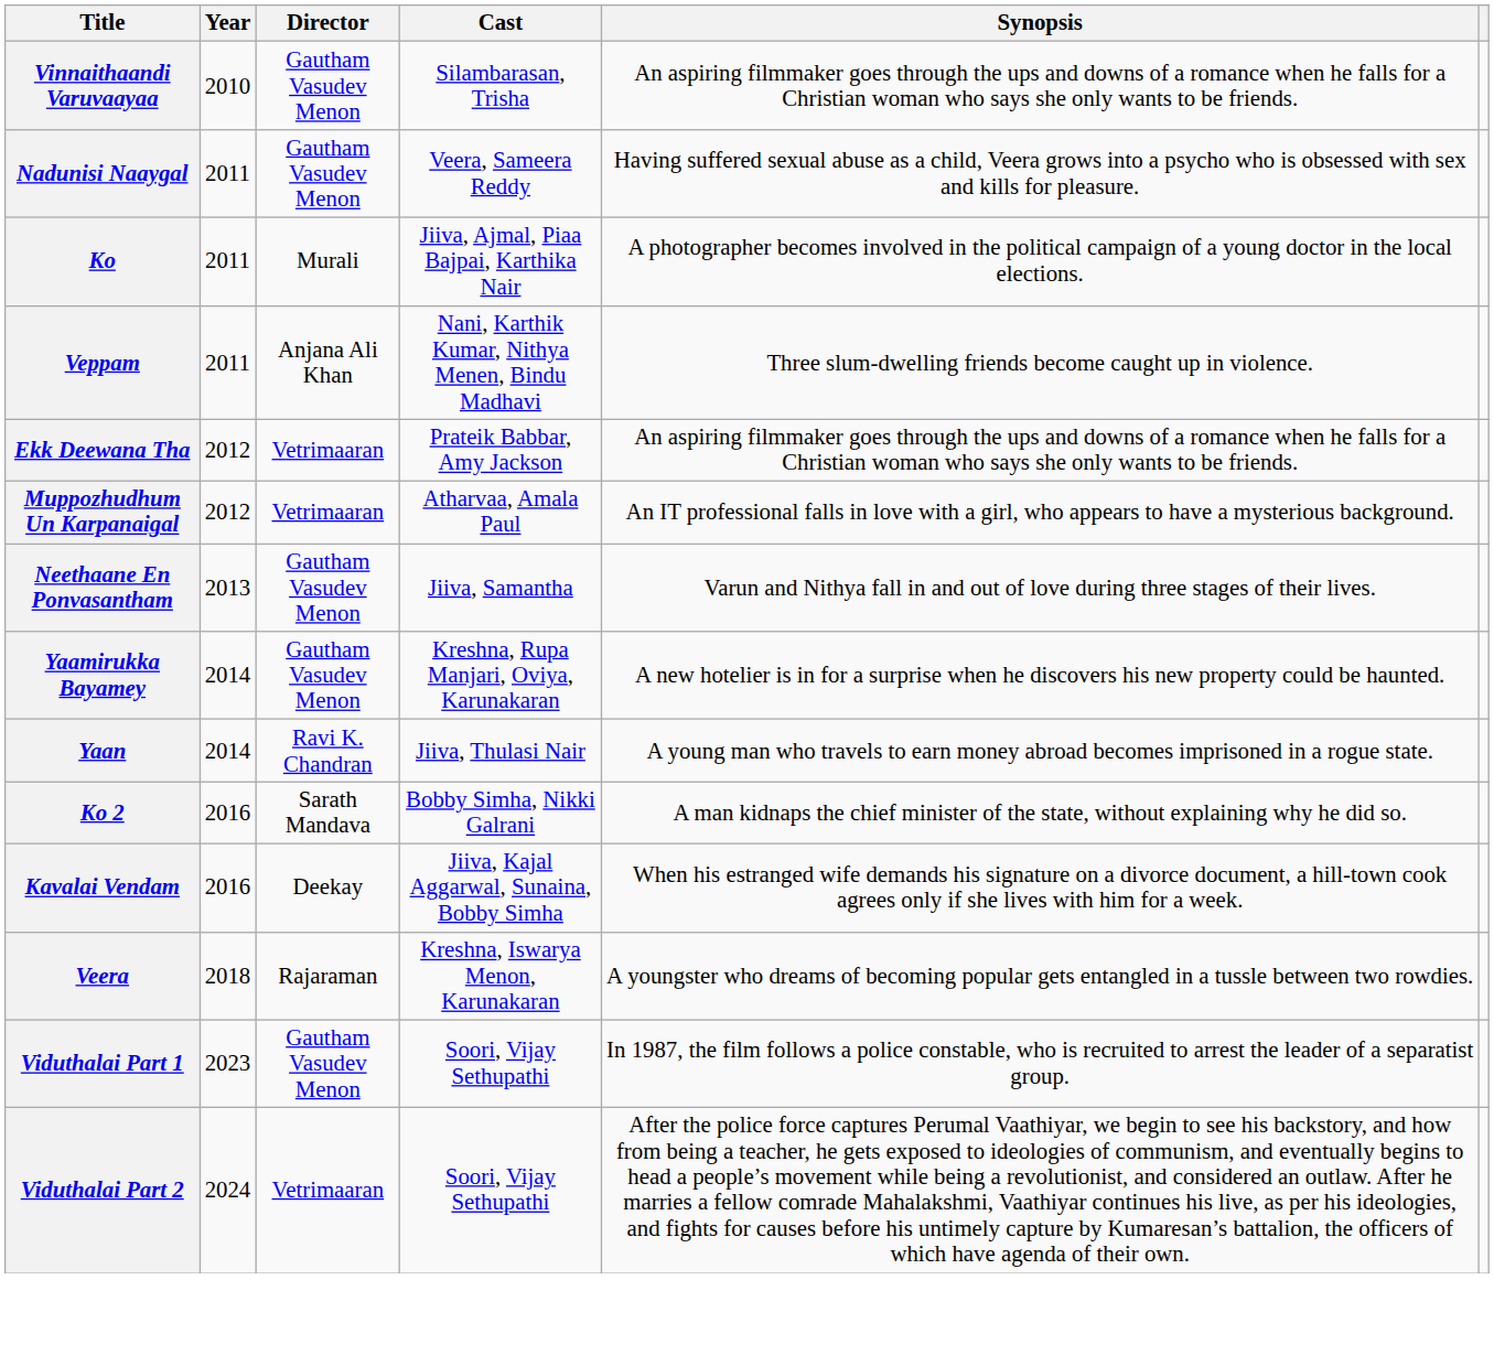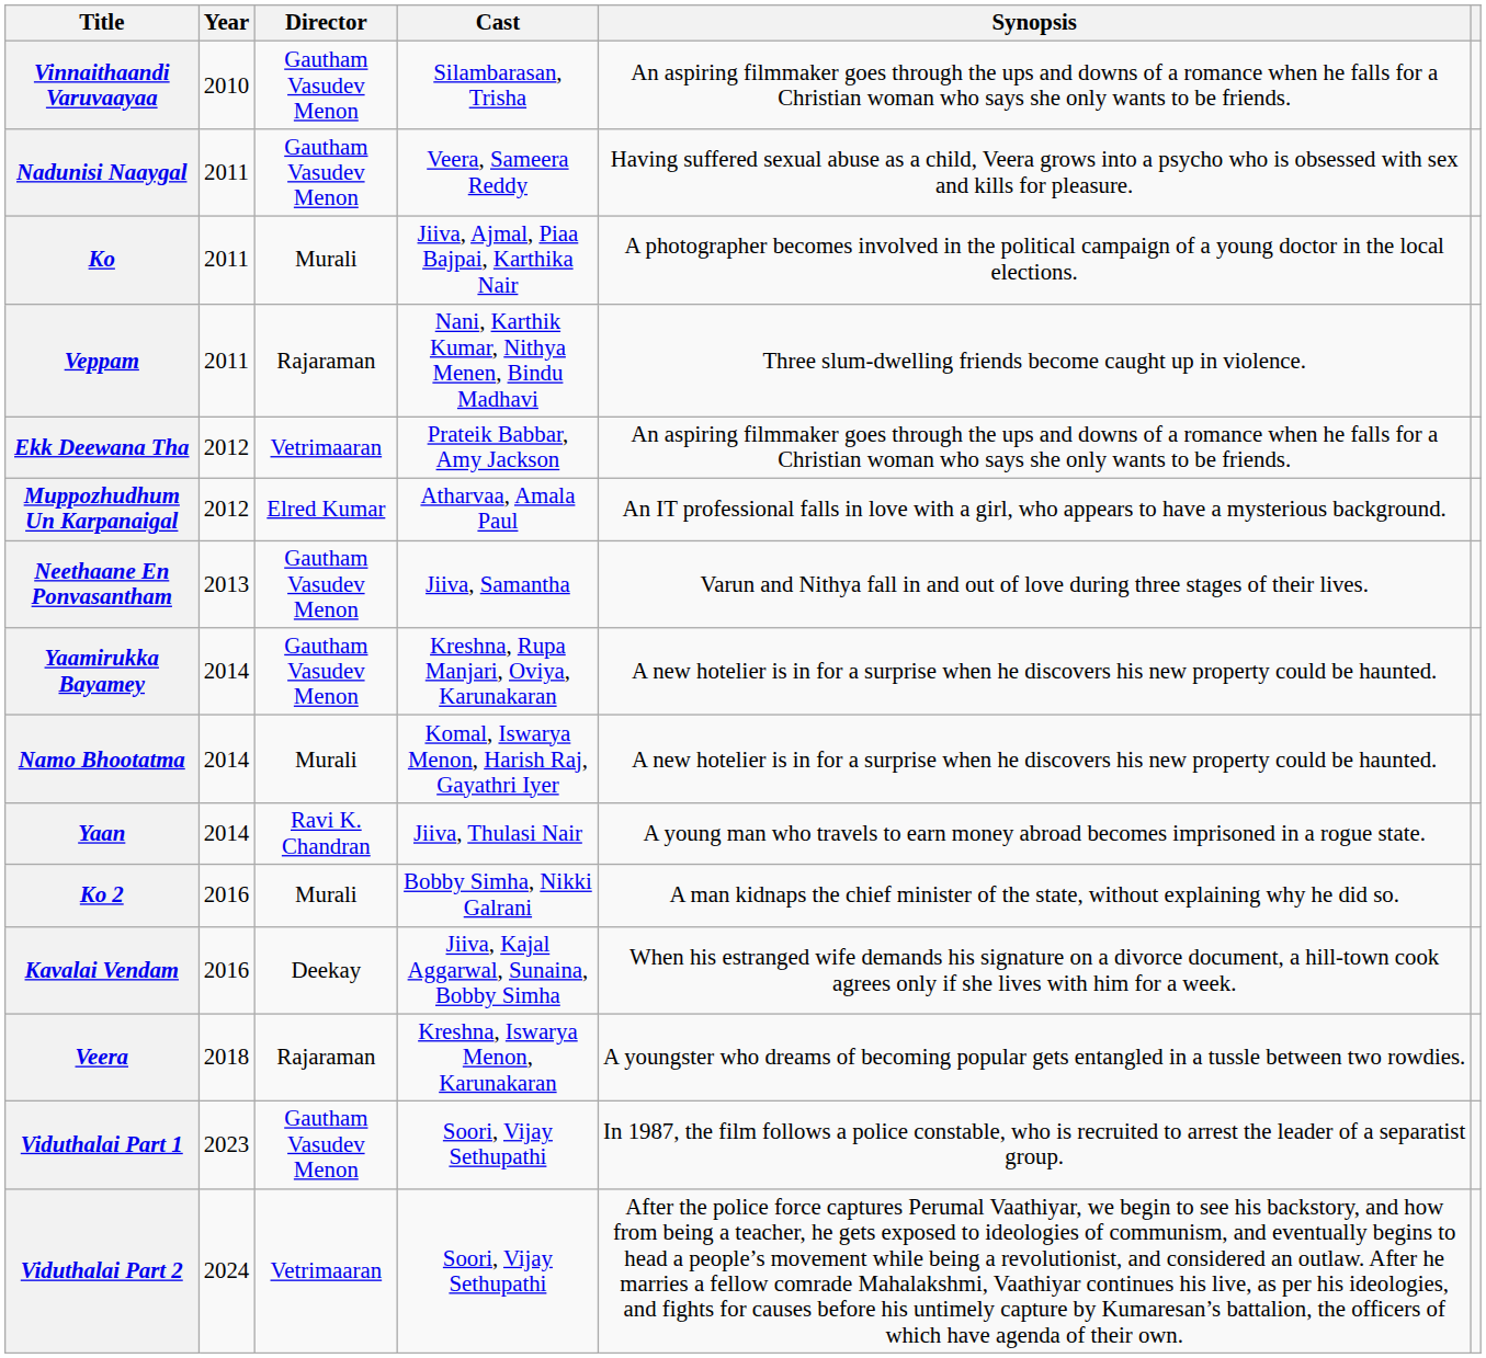Veppam | Director: Anjana Ali Khan -> Rajaraman
Muppozhudhum Un Karpanaigal | Director: Vetrimaaran -> Elred Kumar
+ row: Namo Bhootatma | 2014 | Murali | Komal, Iswarya Menon, Harish Raj, Gayathri Iyer | A new hotelier is in for a surprise when he discovers his new property could be haunted.
Ko 2 | Director: Sarath Mandava -> Murali
